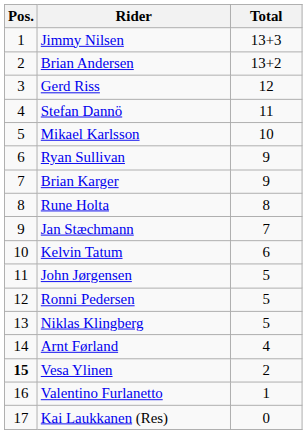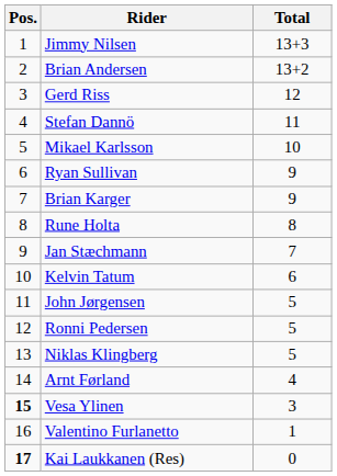Vesa Ylinen | Total: 2 -> 3
Kai Laukkanen (Res) | Pos.: normal -> bold
